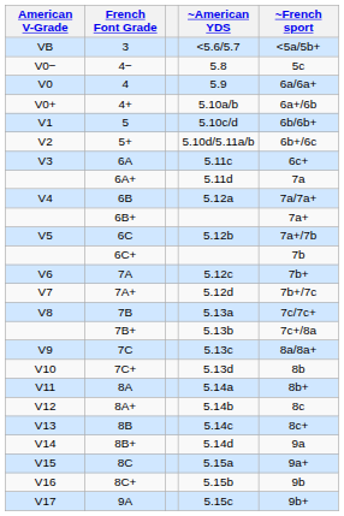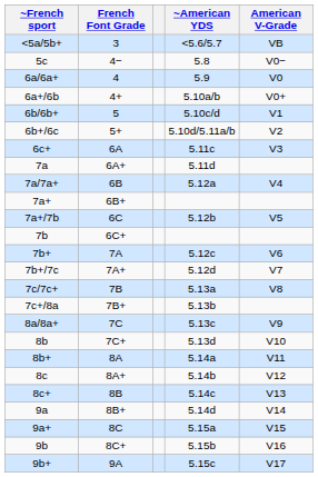columns swapped: American V-Grade <-> ~French sport
